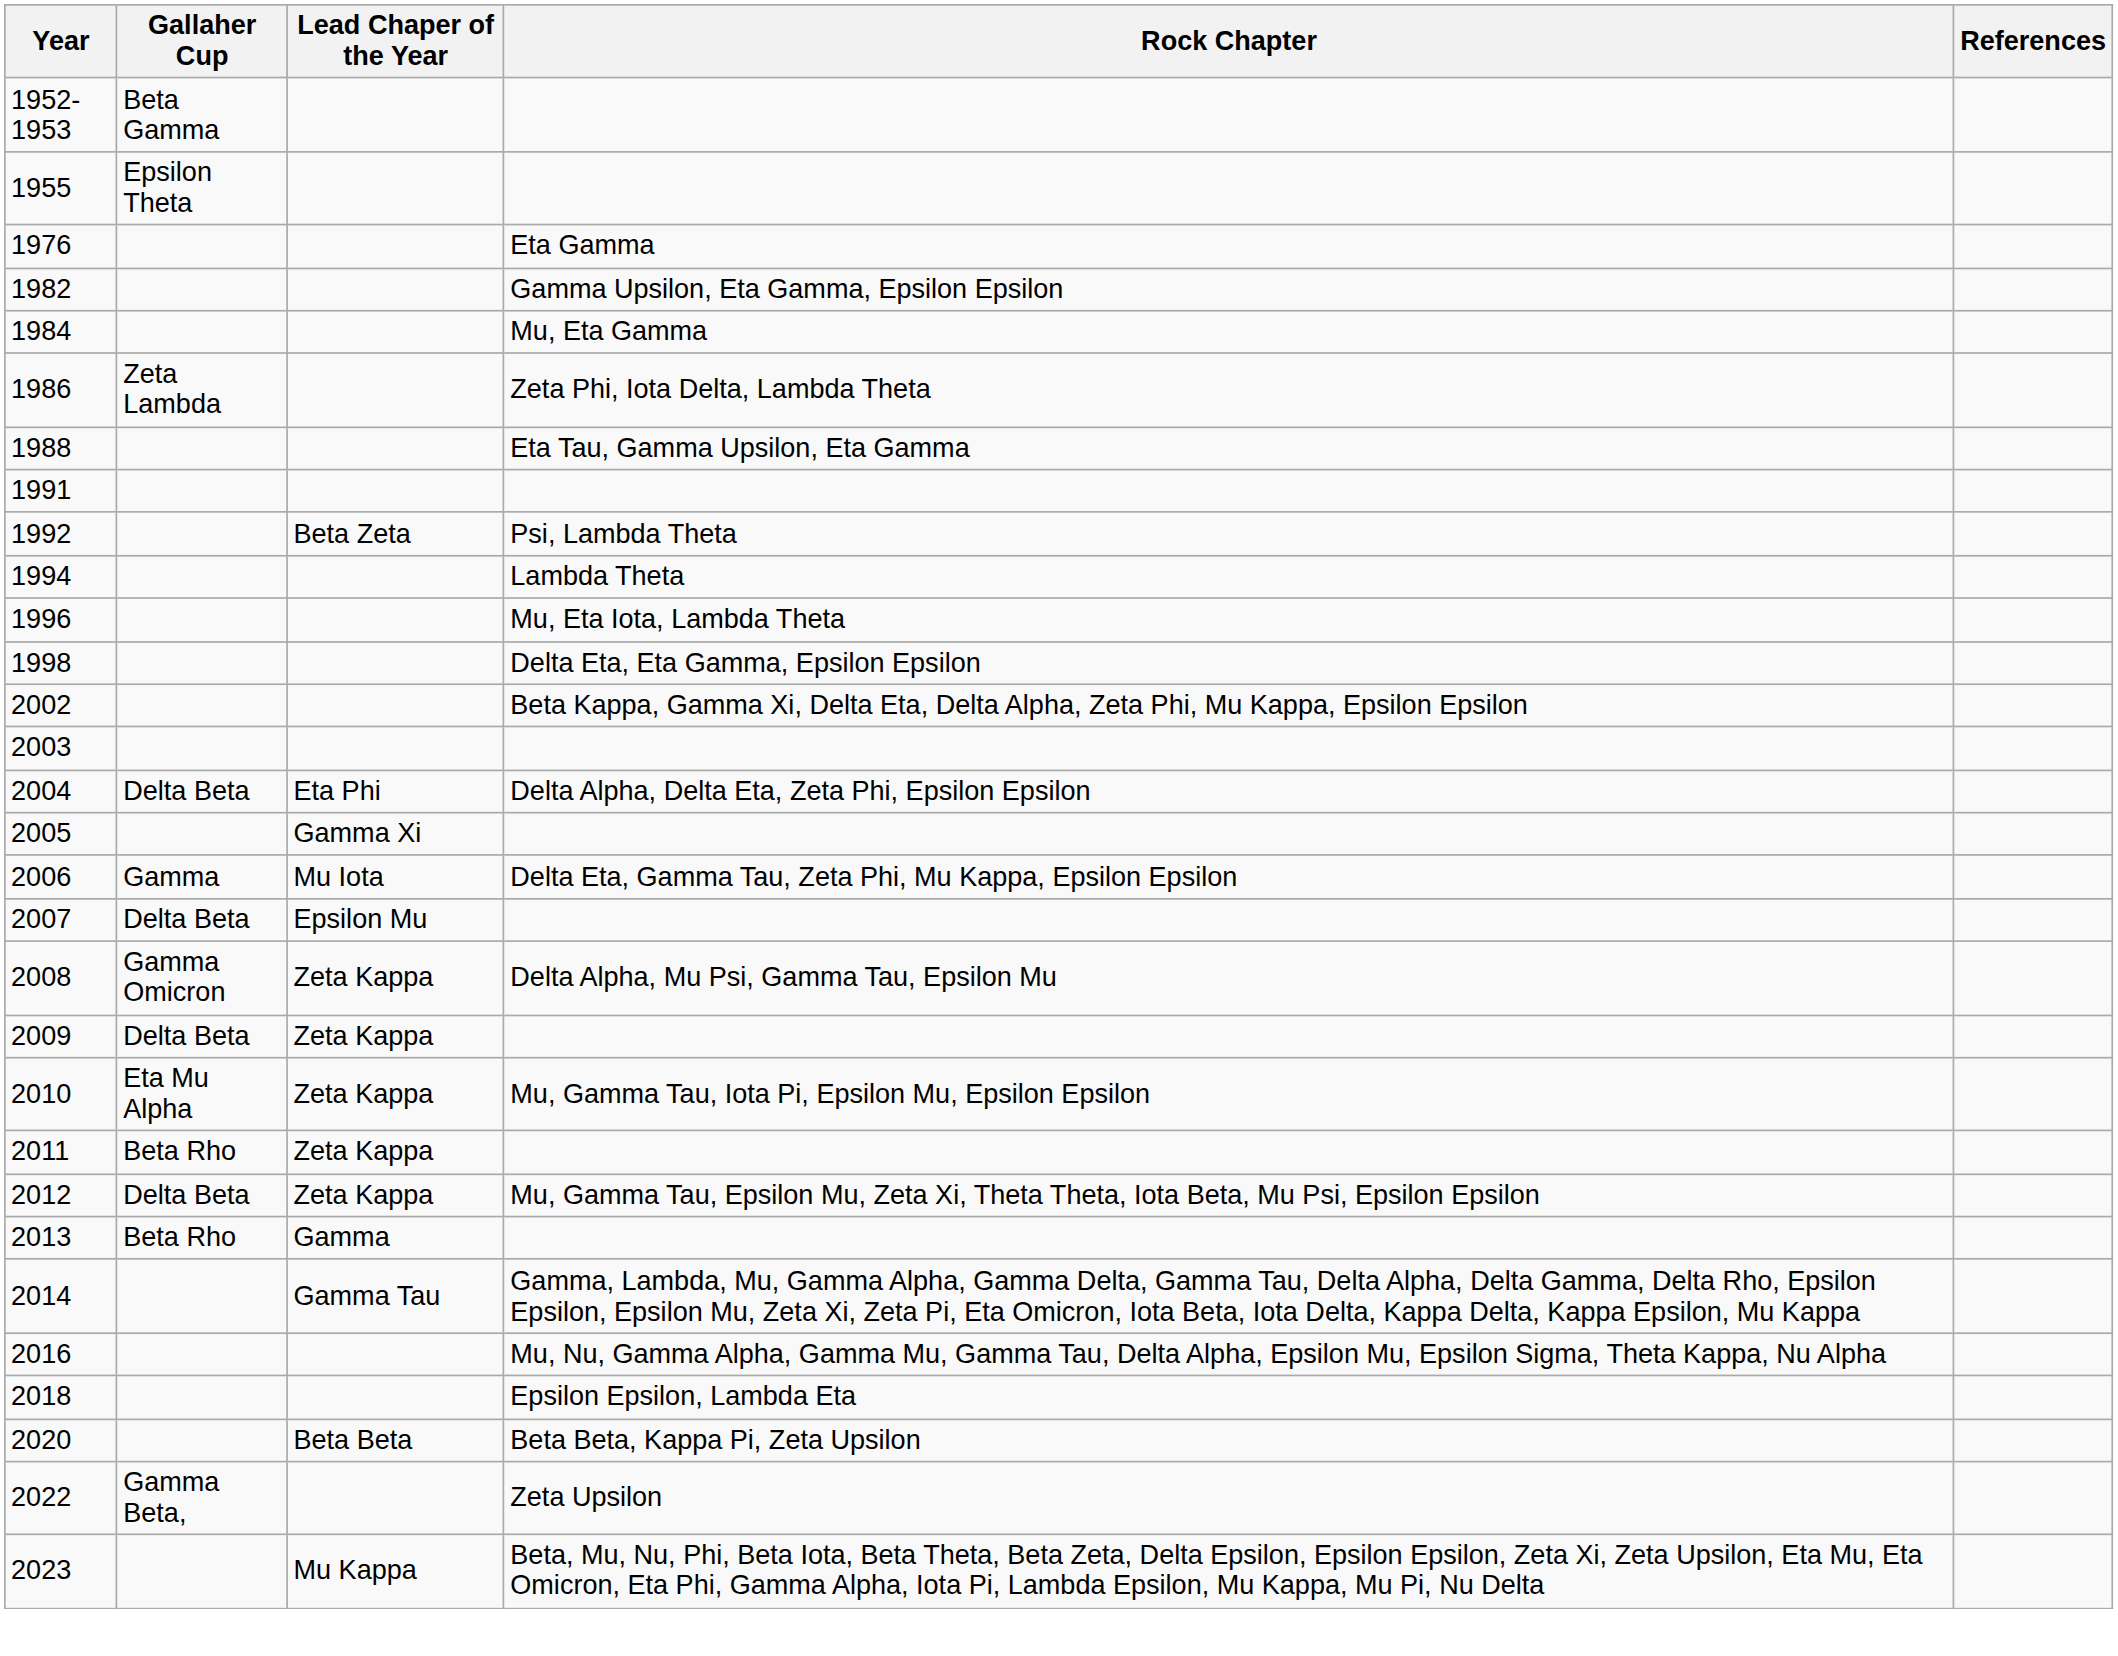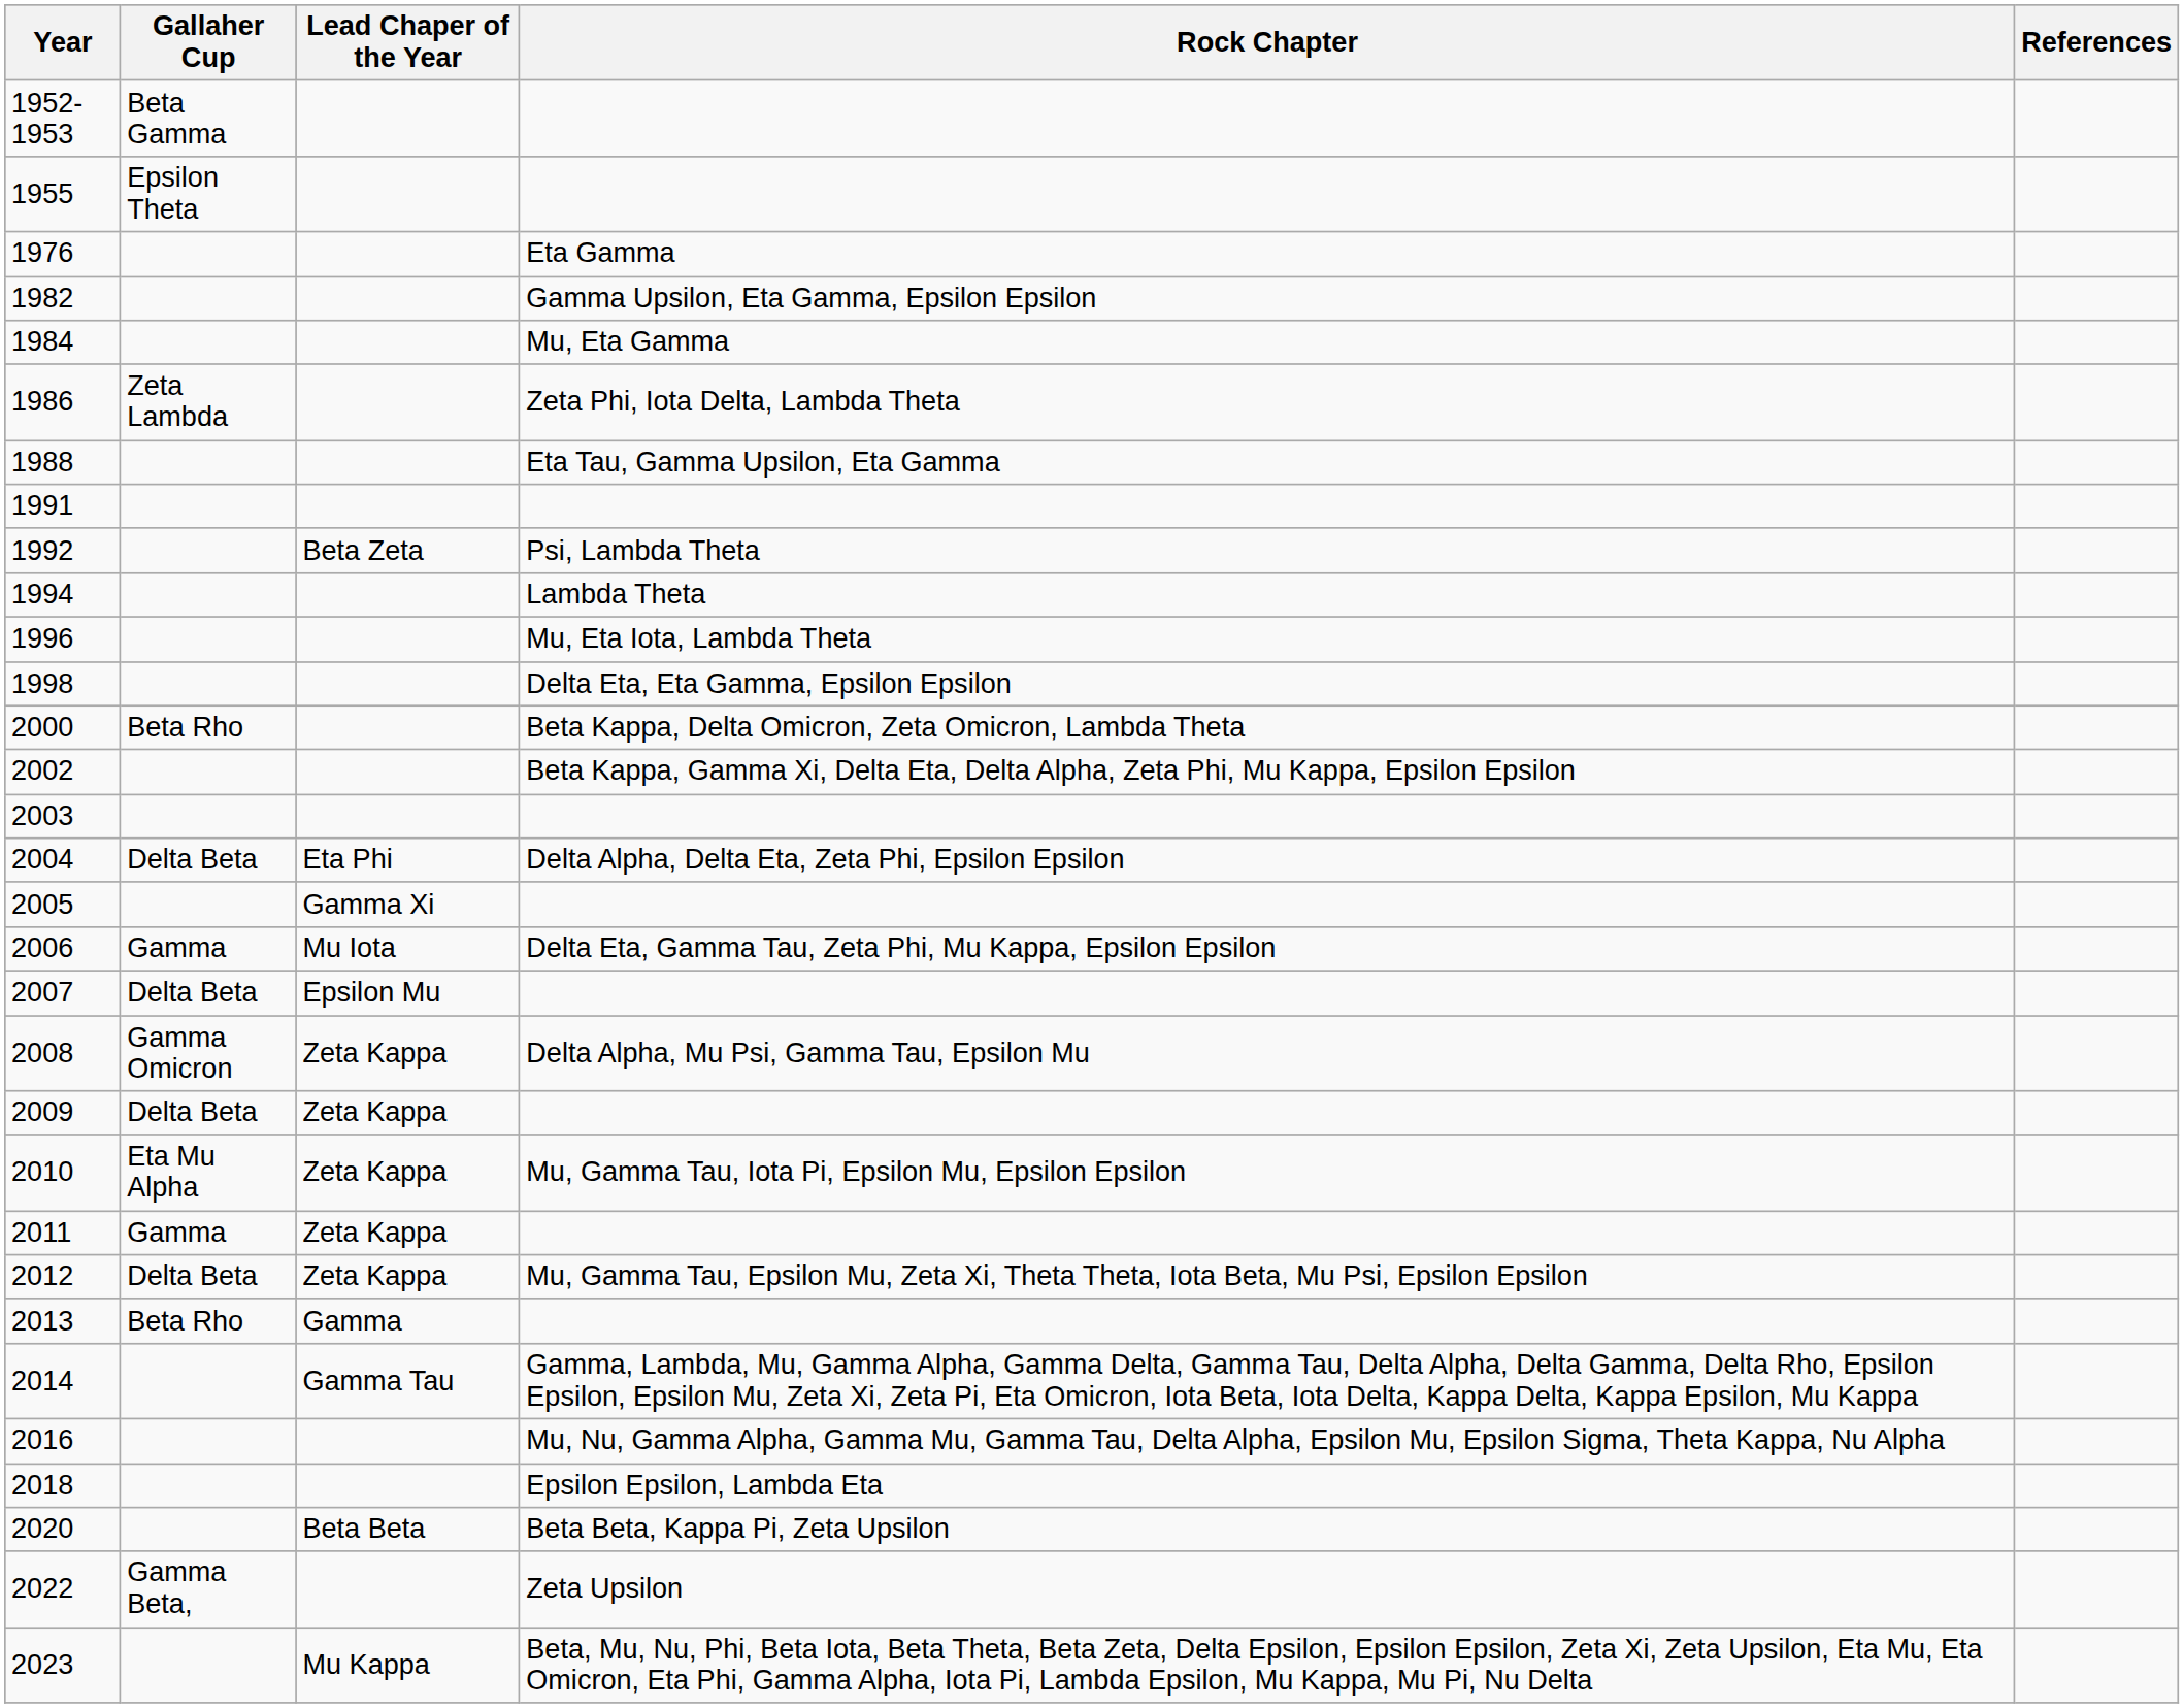+ row: 2000 | Beta Rho | Beta Kappa, Delta Omicron, Zeta Omicron, Lambda Theta
2011 | Gallaher Cup: Beta Rho -> Gamma
